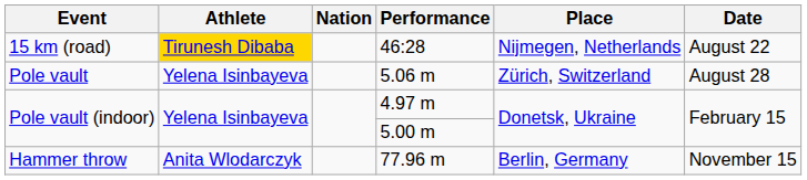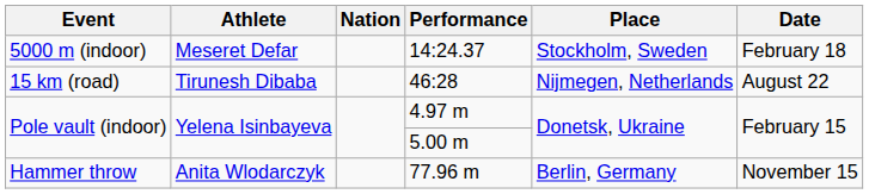+ row: 5000 m (indoor) | Meseret Defar | 14:24.37 | Stockholm, Sweden | February 18
46:28 | Athlete: gold background -> no background
- row: Pole vault | Yelena Isinbayeva | 5.06 m | Zürich, Switzerland | August 28
